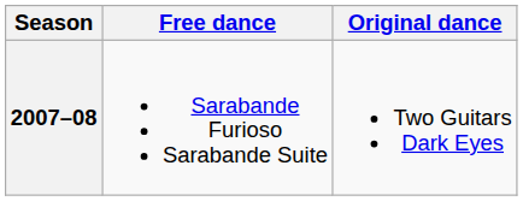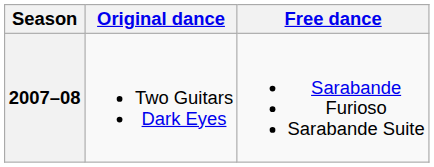columns swapped: Original dance <-> Free dance
